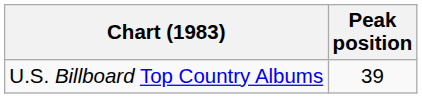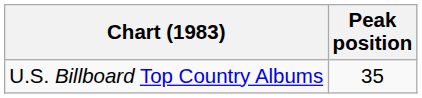U.S. Billboard Top Country Albums | Peak position: 39 -> 35
